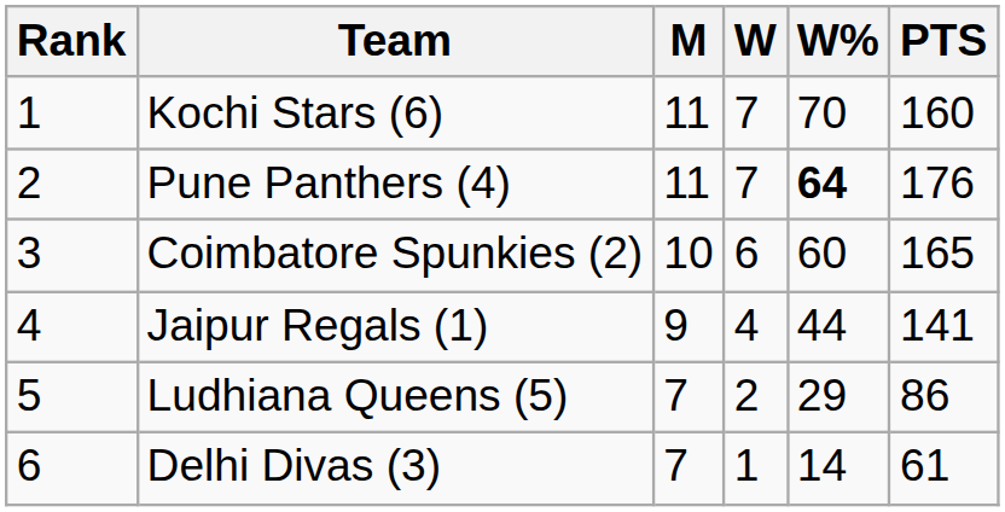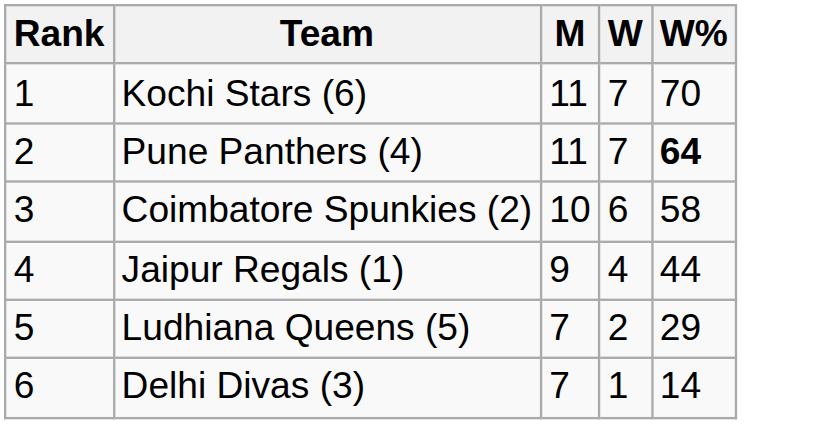- column: PTS | 160 | 176 | 165 | 141 | 86 | 61
Coimbatore Spunkies (2) | W%: 60 -> 58
